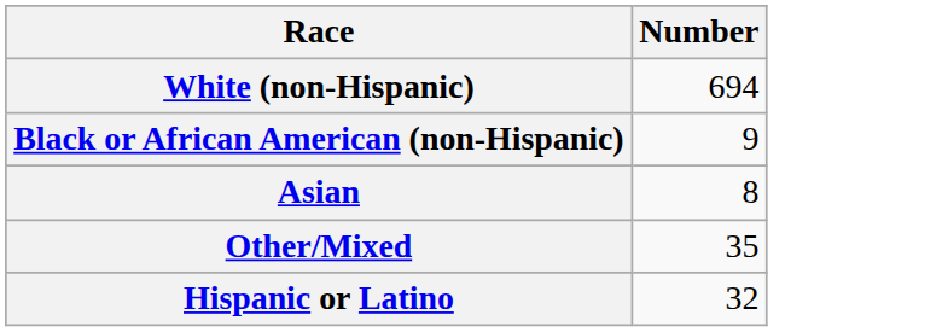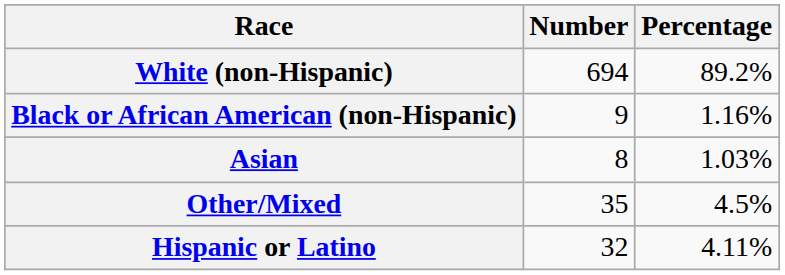+ column: Percentage | 89.2% | 1.16% | 1.03% | 4.5% | 4.11%
